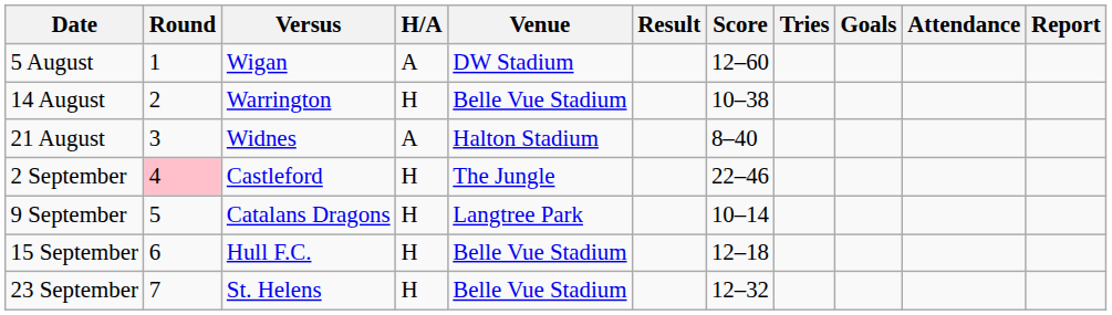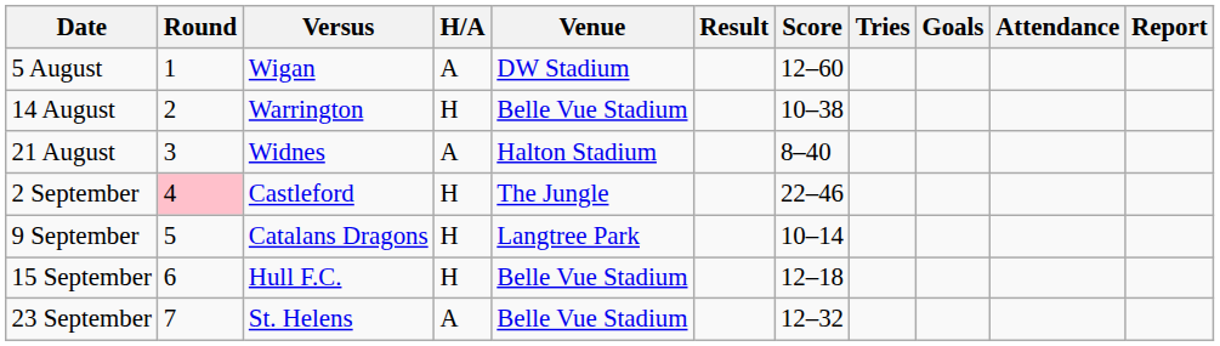23 September | H/A: H -> A
